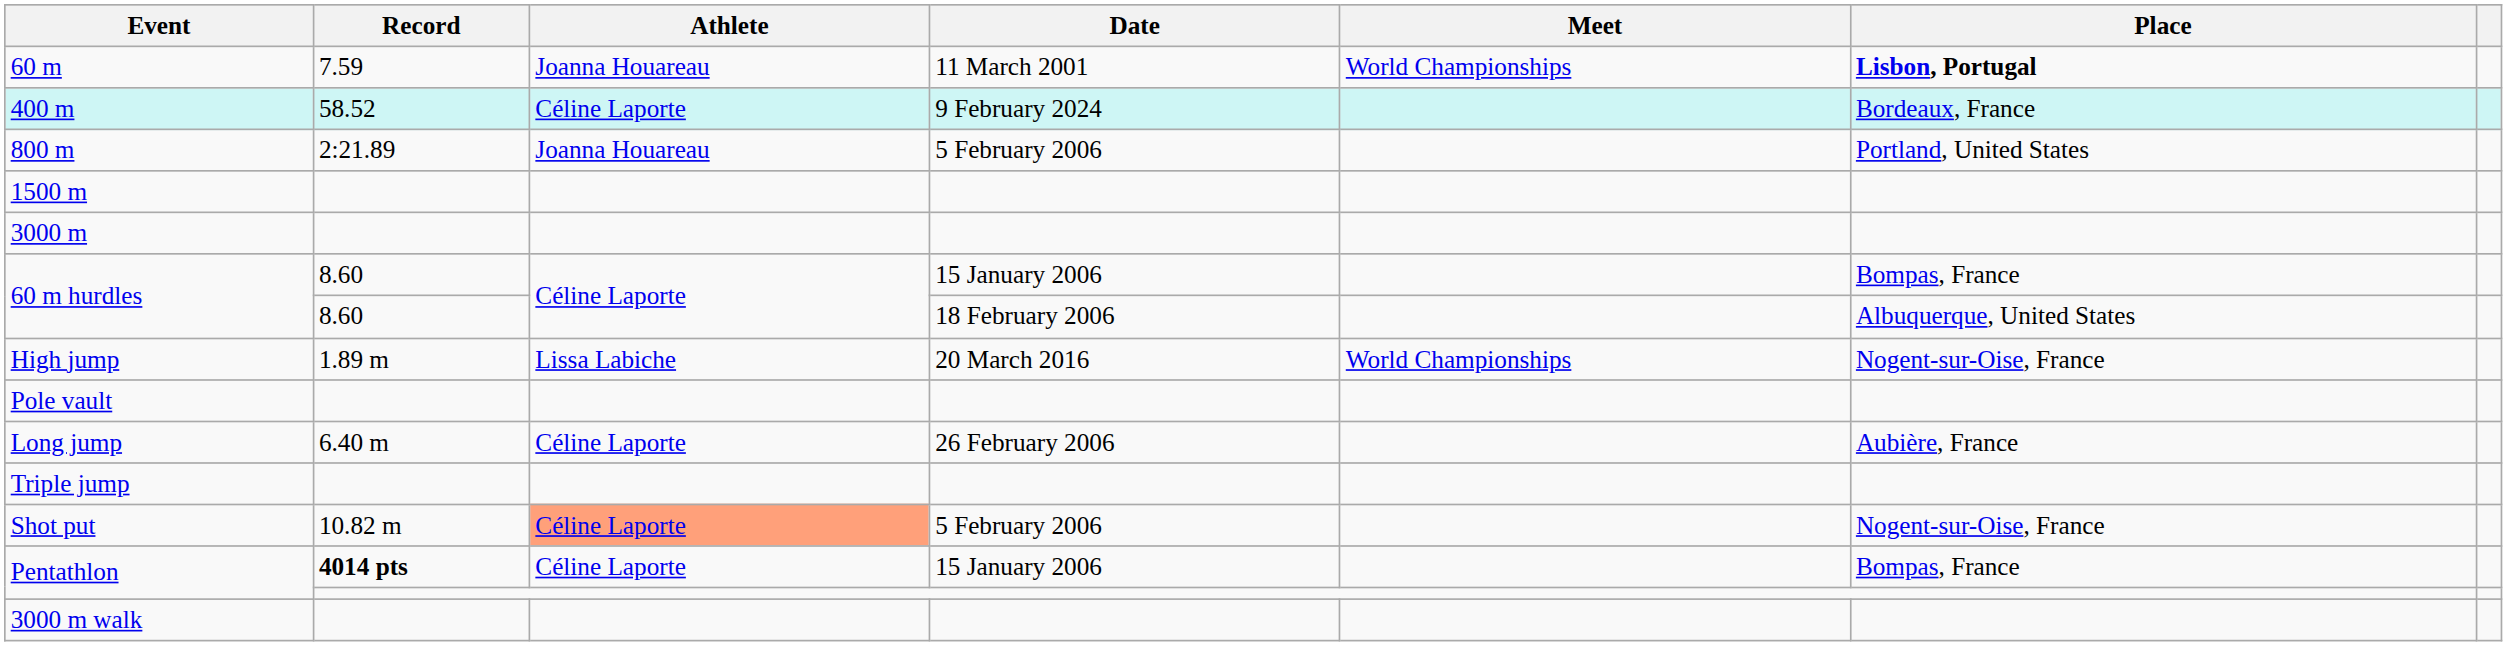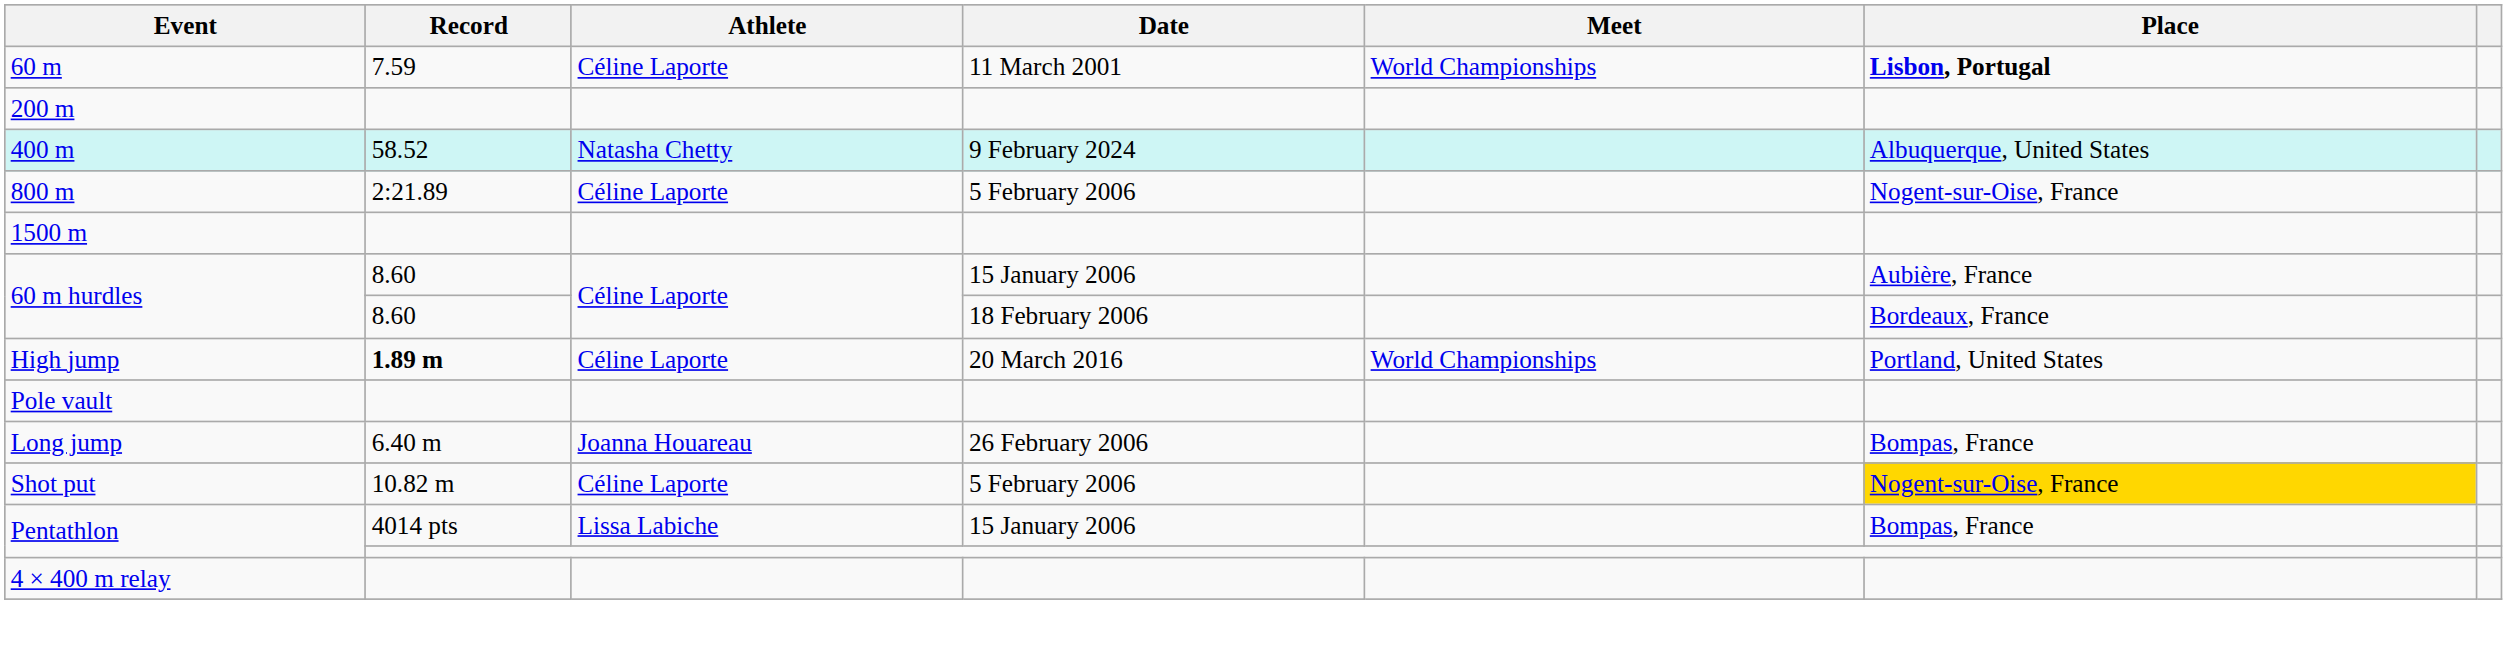60 m | Athlete: Joanna Houareau -> Céline Laporte
+ row: 200 m
400 m | Athlete: Céline Laporte -> Natasha Chetty
400 m | Place: Bordeaux, France -> Albuquerque, United States
800 m | Athlete: Joanna Houareau -> Céline Laporte
800 m | Place: Portland, United States -> Nogent-sur-Oise, France
- row: 3000 m
60 m hurdles / 15 January 2006 | Place: Bompas, France -> Aubière, France
60 m hurdles / 18 February 2006 | Place: Albuquerque, United States -> Bordeaux, France
High jump | Record: normal -> bold
High jump | Athlete: Lissa Labiche -> Céline Laporte
High jump | Place: Nogent-sur-Oise, France -> Portland, United States
Long jump | Athlete: Céline Laporte -> Joanna Houareau
Long jump | Place: Aubière, France -> Bompas, France
- row: Triple jump
Shot put | Athlete: lightsalmon background -> no background
Shot put | Place: no background -> gold background
Pentathlon / 15 January 2006 | Record: bold -> normal
Pentathlon / 15 January 2006 | Athlete: Céline Laporte -> Lissa Labiche
- row: 3000 m walk
+ row: 4 × 400 m relay
